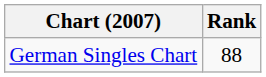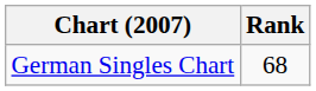German Singles Chart | Rank: 88 -> 68
